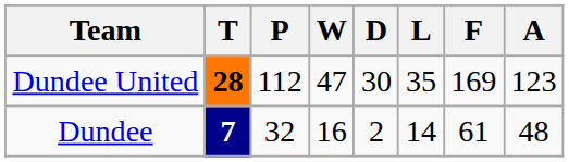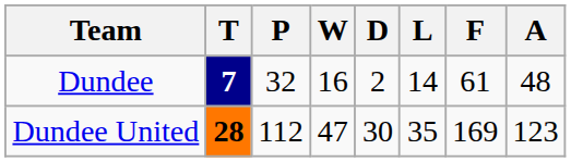rows swapped: Dundee <-> Dundee United
